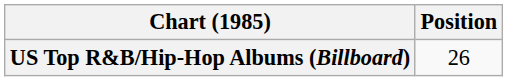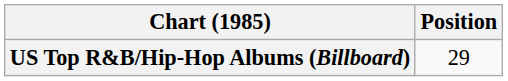US Top R&B/Hip-Hop Albums (Billboard) | Position: 26 -> 29
